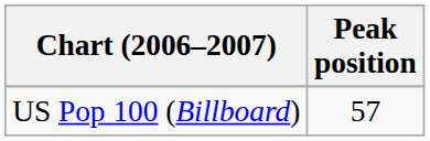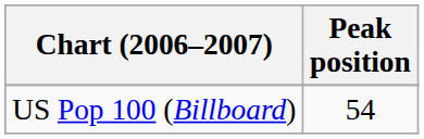US Pop 100 (Billboard) | Peak position: 57 -> 54
